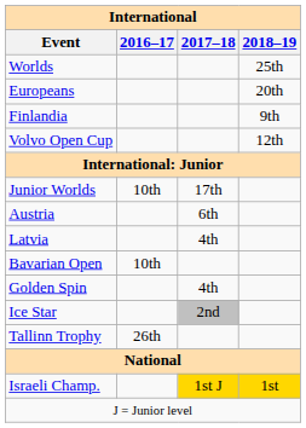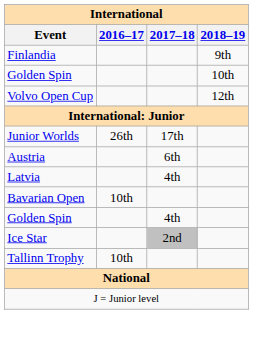- row: Worlds | 25th
- row: Europeans | 20th
+ row: Golden Spin | 10th
Junior Worlds | 2016–17: 10th -> 26th
Tallinn Trophy | 2016–17: 26th -> 10th
- row: Israeli Champ. | 1st J | 1st
